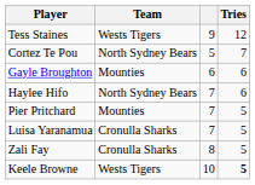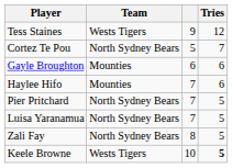Haylee Hifo | Team: North Sydney Bears -> Mounties
Pier Pritchard | Team: Mounties -> North Sydney Bears
Luisa Yaranamua | Team: Cronulla Sharks -> North Sydney Bears
Zali Fay | Team: Cronulla Sharks -> North Sydney Bears
